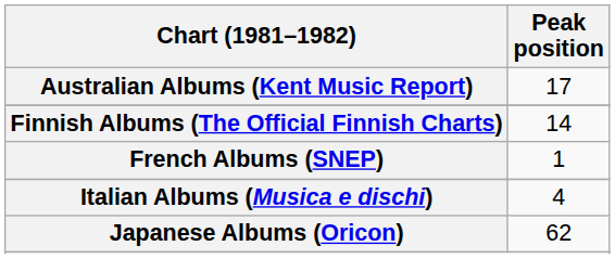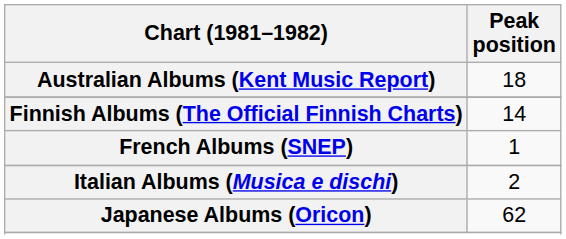Australian Albums (Kent Music Report) | Peak position: 17 -> 18
Italian Albums (Musica e dischi) | Peak position: 4 -> 2
